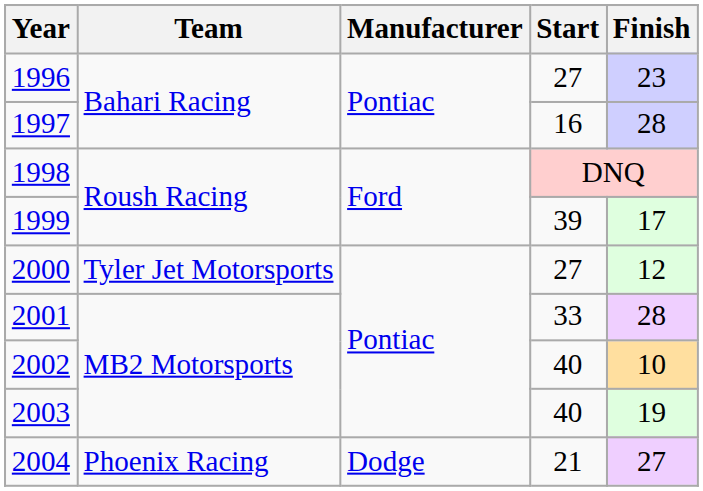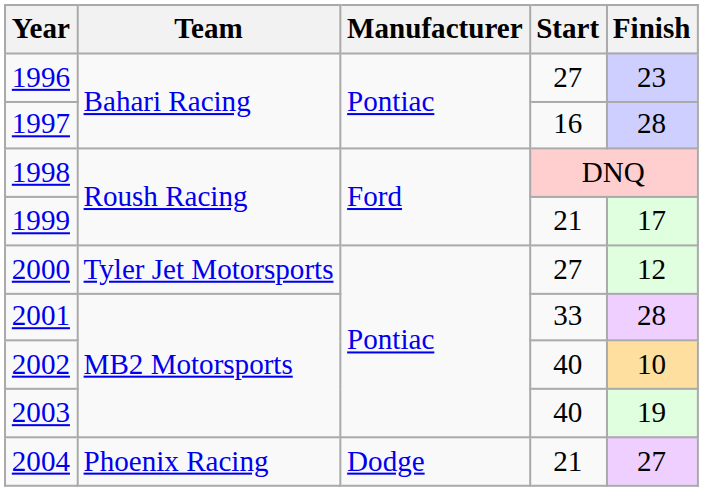1999 | Start: 39 -> 21
